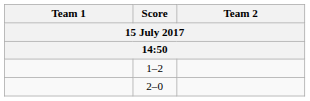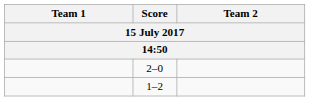rows swapped: 2–0 <-> 1–2
